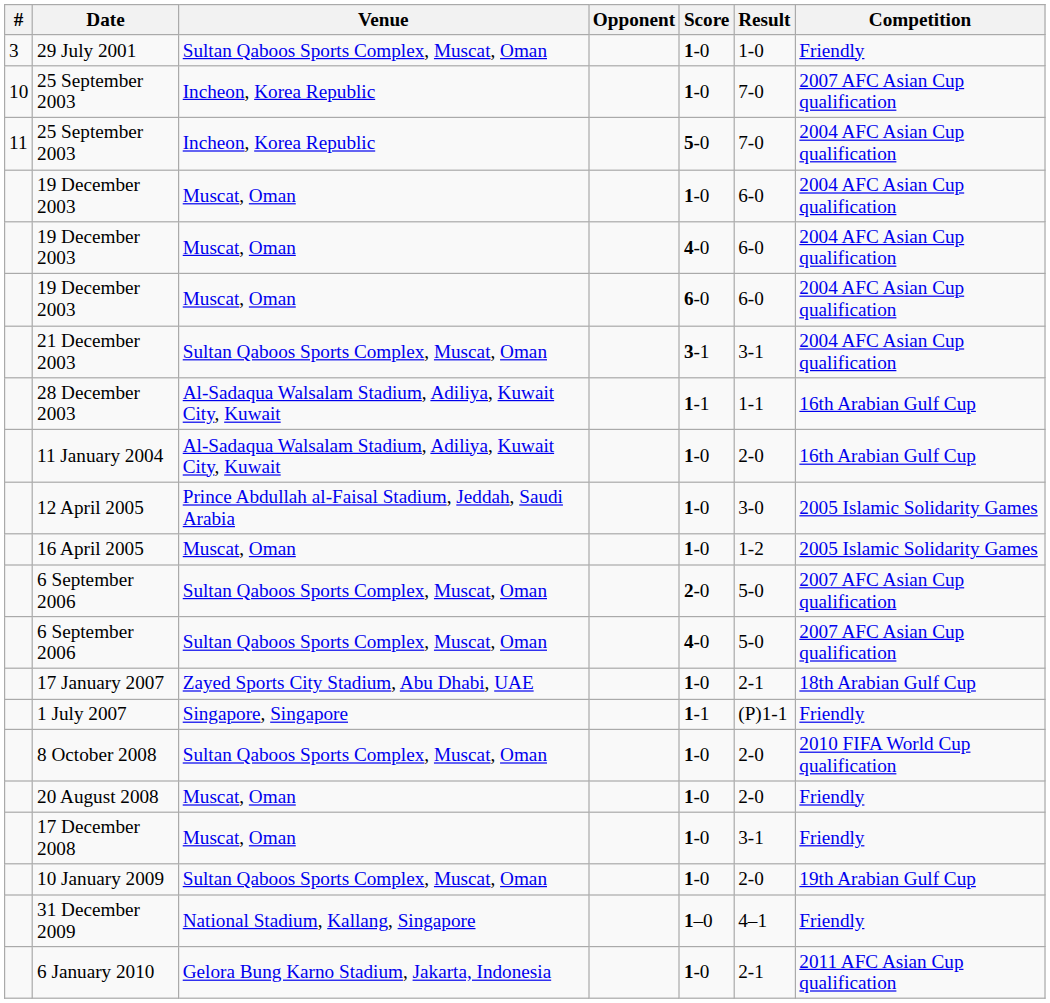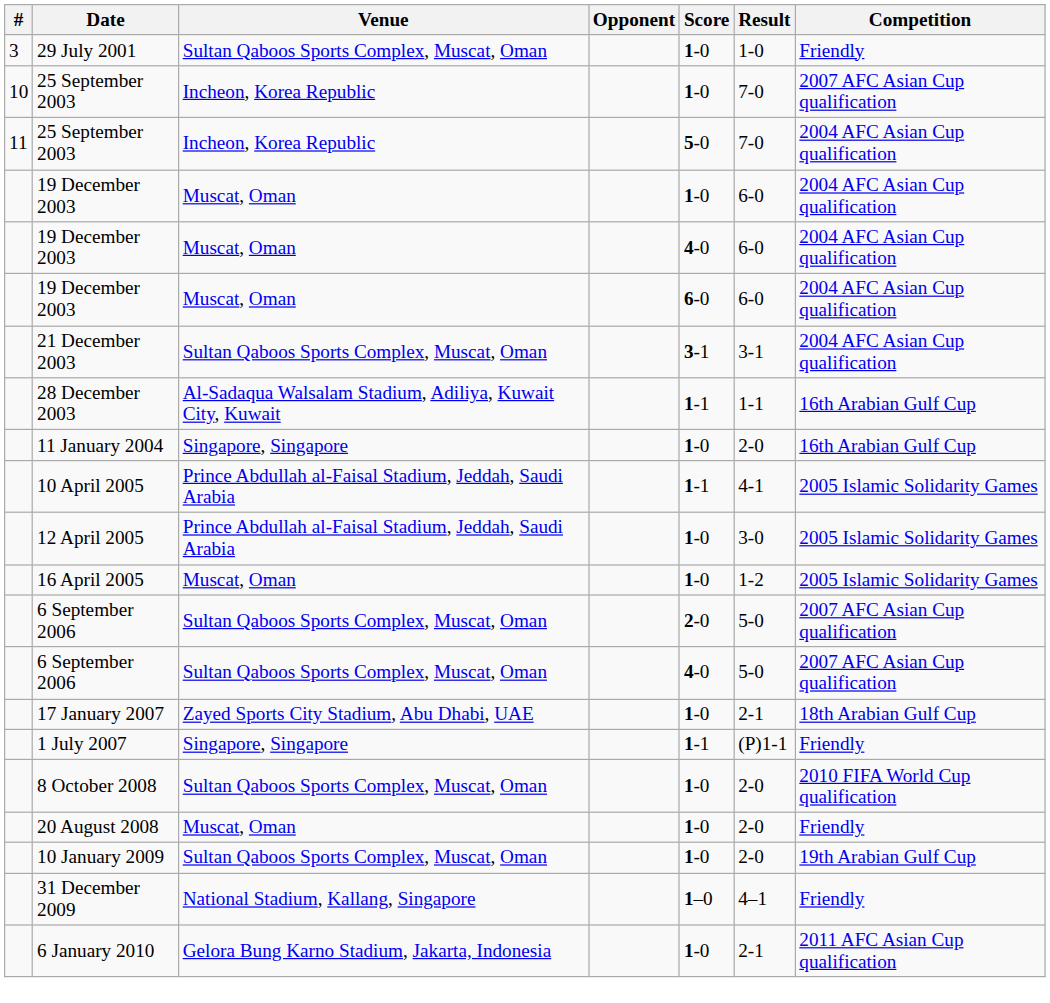11 January 2004 | Venue: Al-Sadaqua Walsalam Stadium, Adiliya, Kuwait City, Kuwait -> Singapore, Singapore
+ row: 10 April 2005 | Prince Abdullah al-Faisal Stadium, Jeddah, Saudi Arabia | 1-1 | 4-1 | 2005 Islamic Solidarity Games
- row: 17 December 2008 | Muscat, Oman | 1-0 | 3-1 | Friendly
